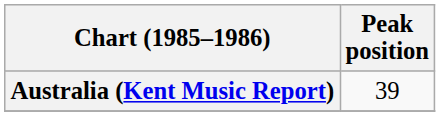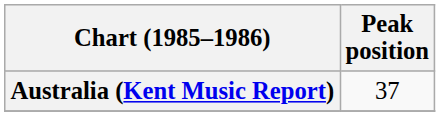Australia (Kent Music Report) | Peak position: 39 -> 37
